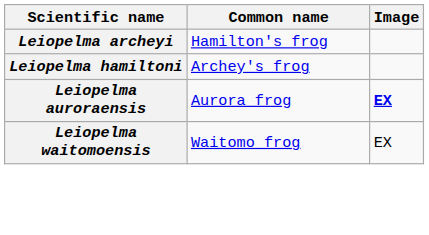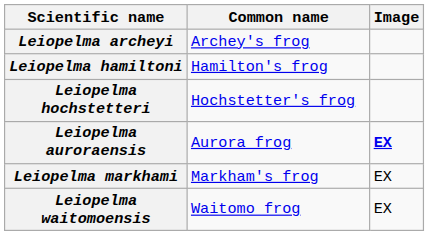Leiopelma archeyi | Common name: Hamilton's frog -> Archey's frog
Leiopelma hamiltoni | Common name: Archey's frog -> Hamilton's frog
+ row: Leiopelma hochstetteri | Hochstetter's frog
+ row: Leiopelma markhami | Markham's frog | EX
